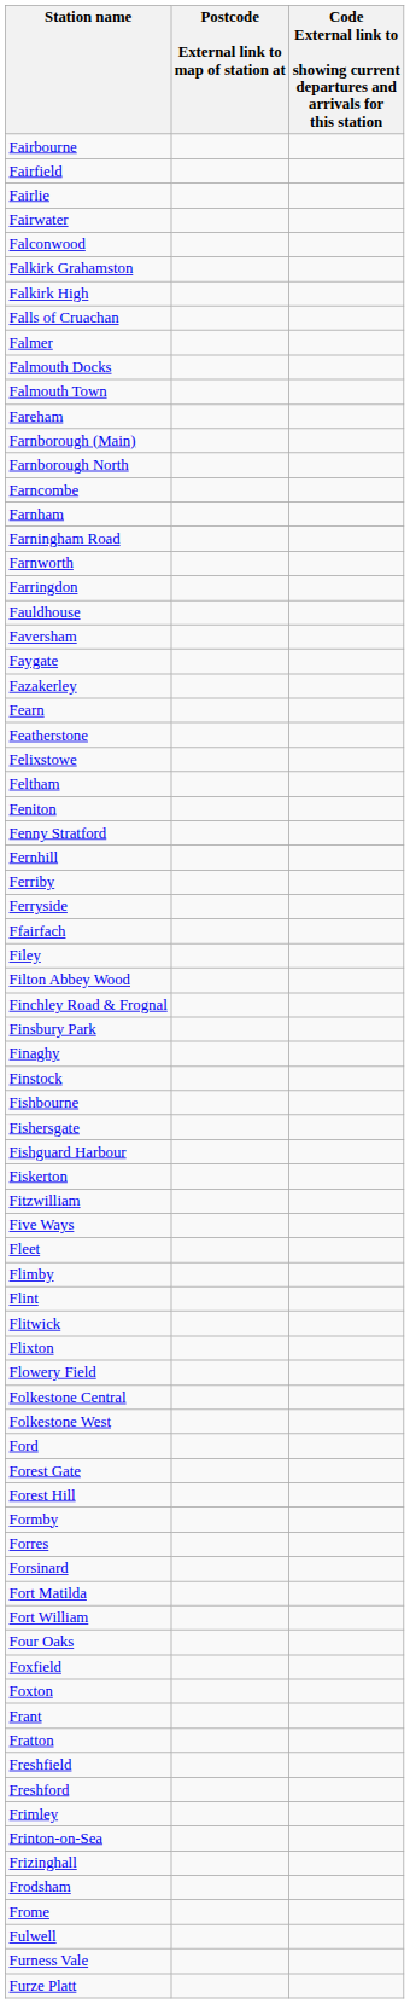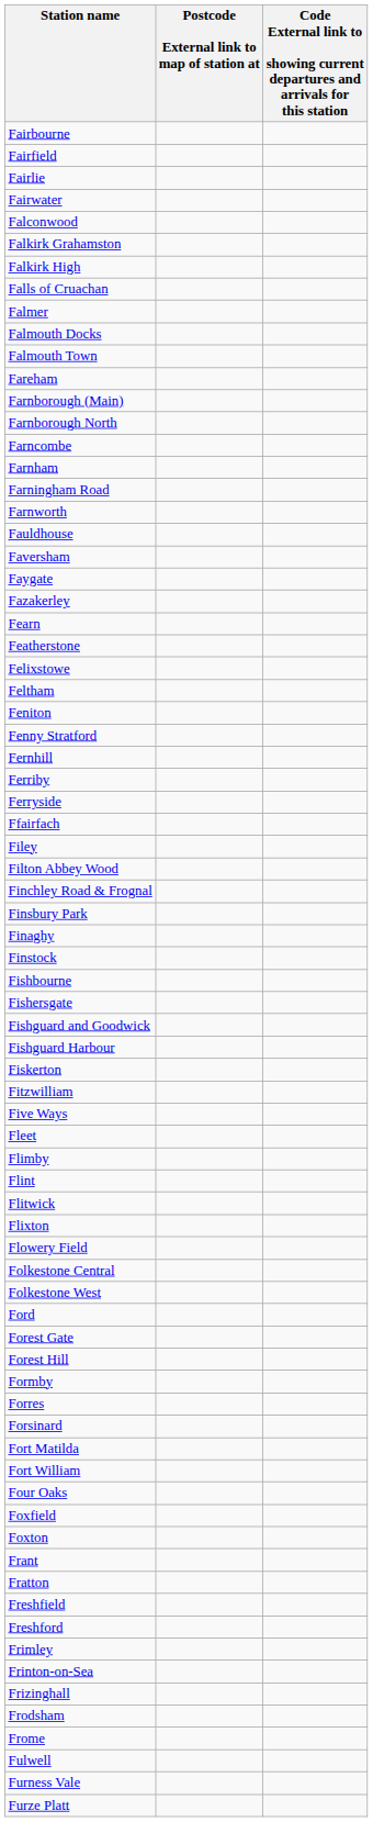- row: Farringdon
+ row: Fishguard and Goodwick
